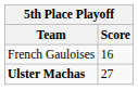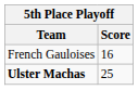Ulster Machas | Score: 27 -> 25
